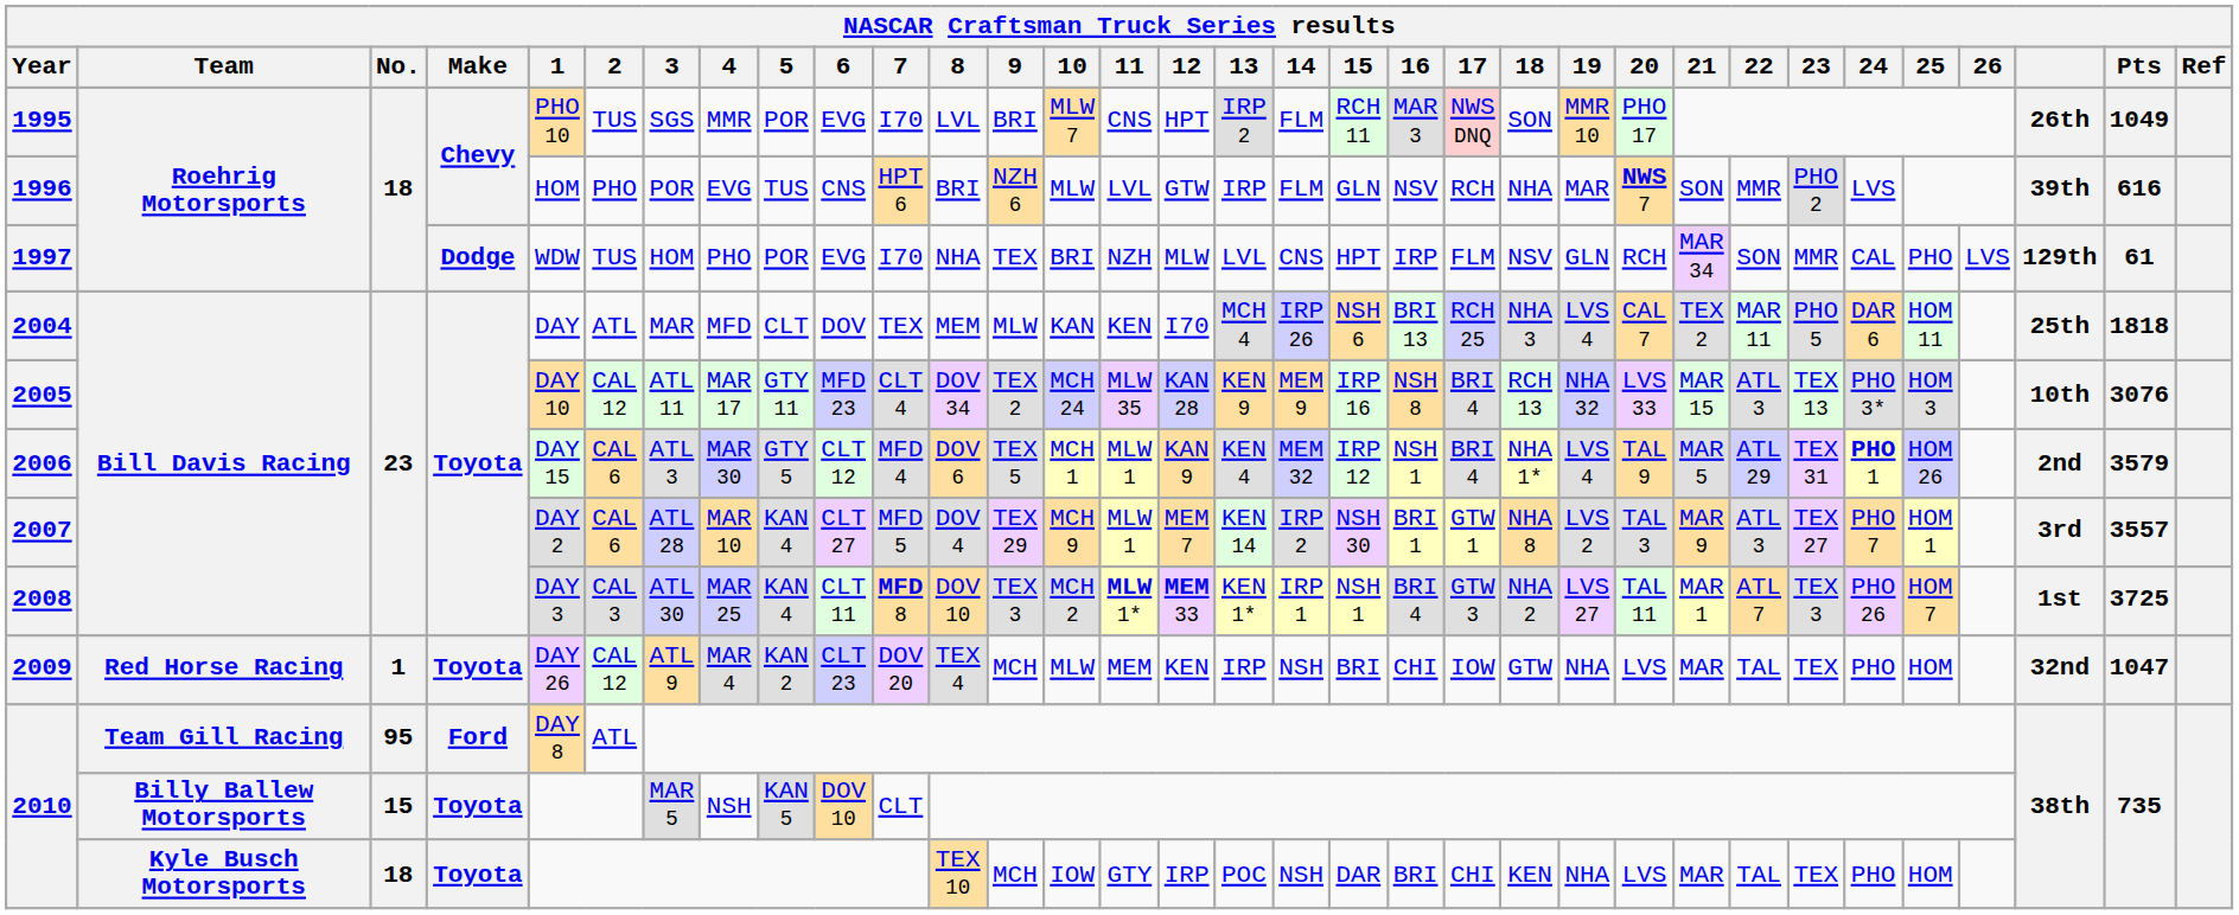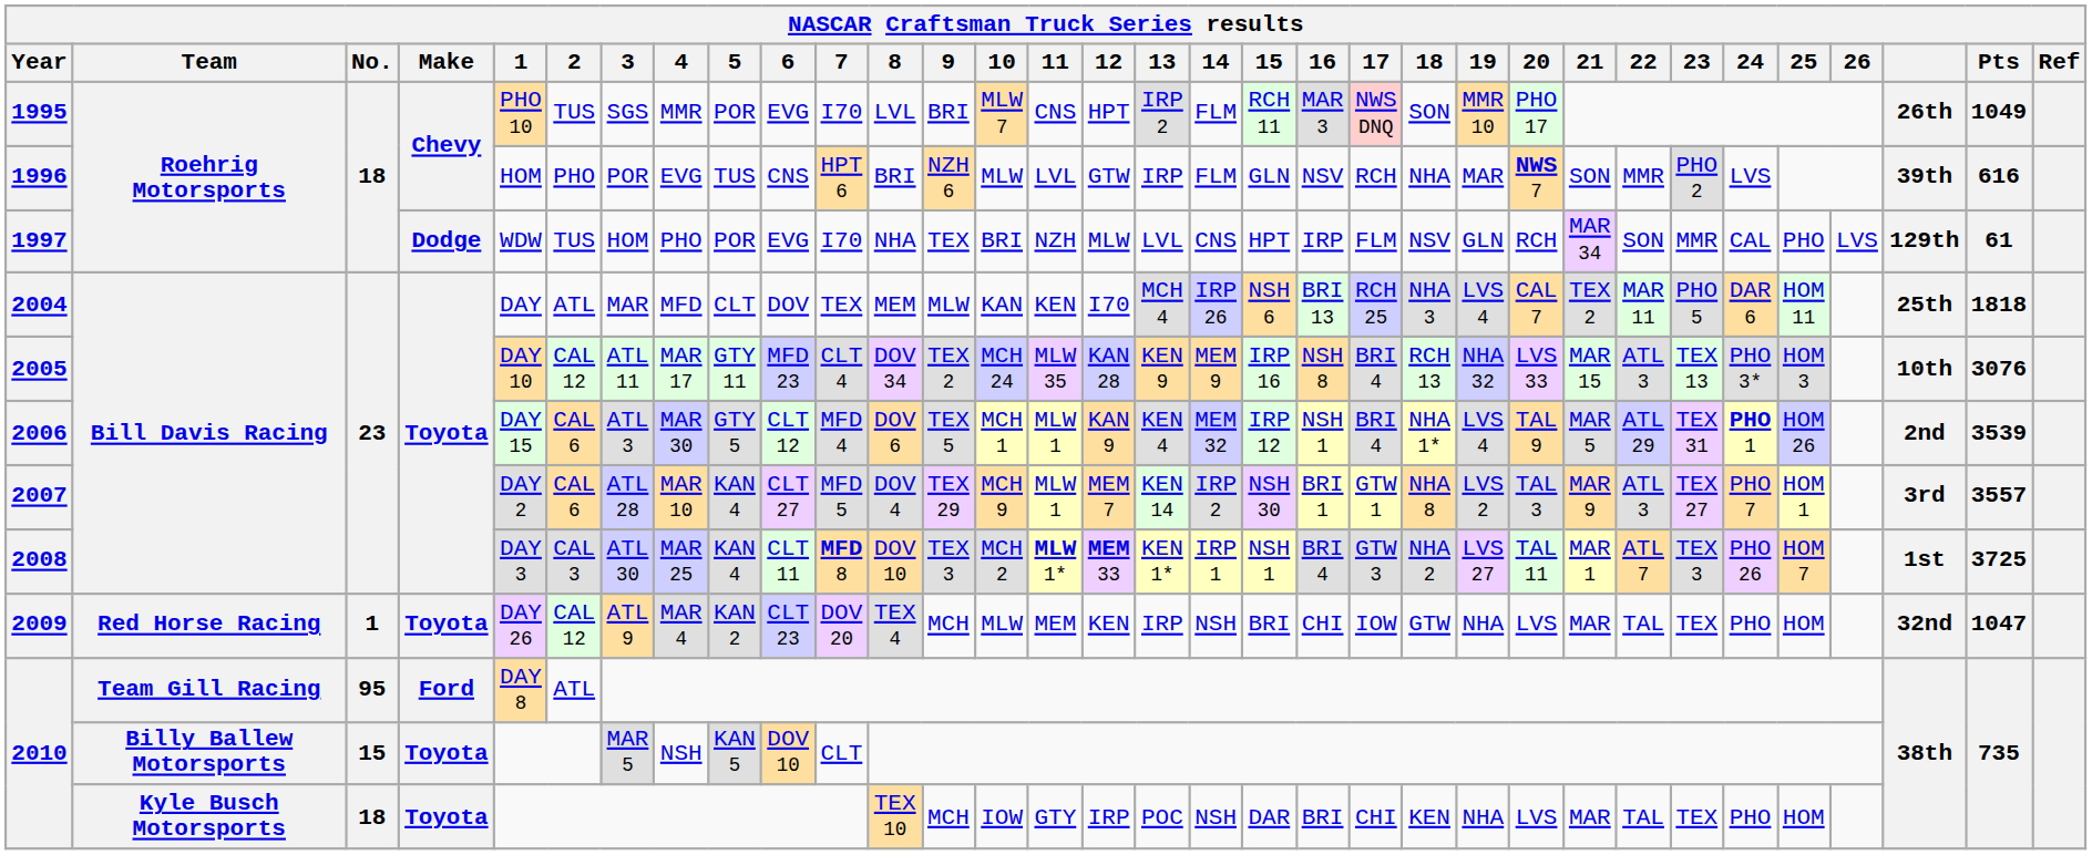2006 | Pts: 3579 -> 3539
